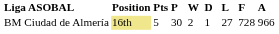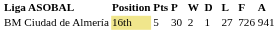BM Ciudad de Almería | F: 728 -> 726
BM Ciudad de Almería | A: 966 -> 941
